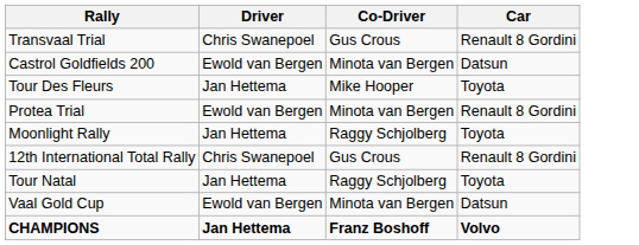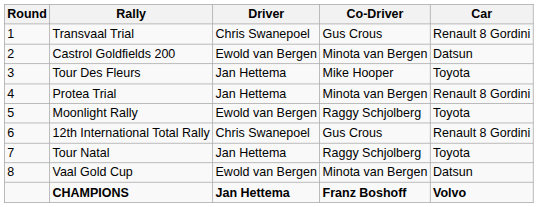+ column: Round | 1 | 2 | 3 | 4 | 5 | 6 | 7 | 8
Protea Trial | Driver: Ewold van Bergen -> Jan Hettema
Moonlight Rally | Driver: Jan Hettema -> Ewold van Bergen
